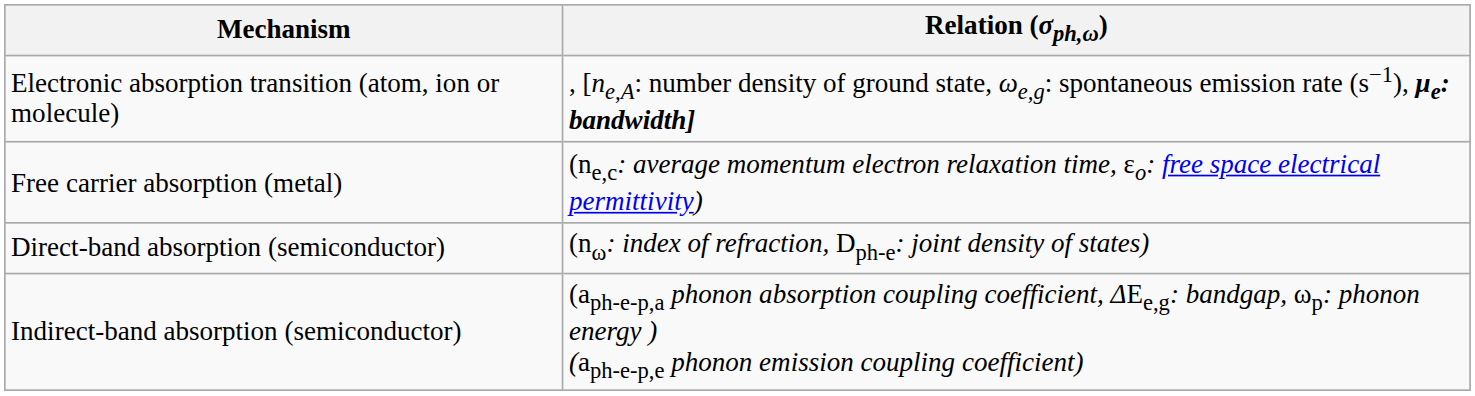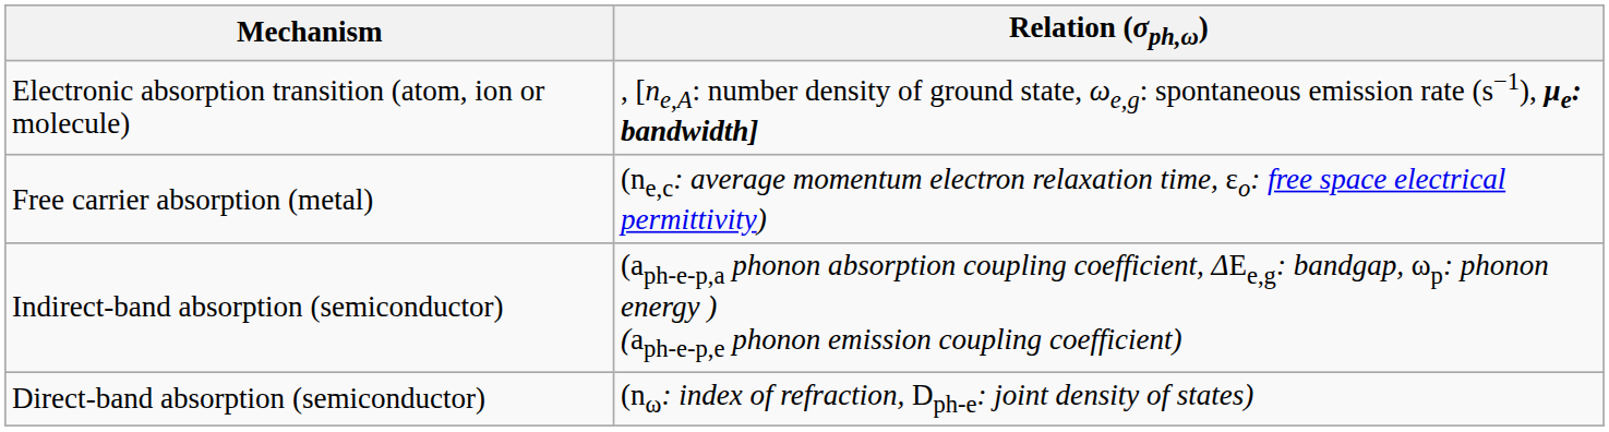rows swapped: Direct-band absorption (semiconductor) <-> Indirect-band absorption (semiconductor)
